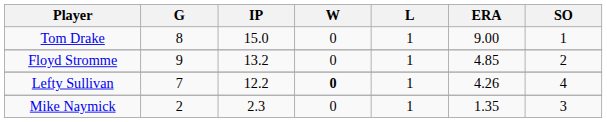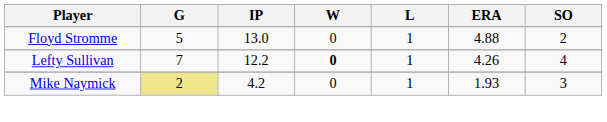- row: Tom Drake | 8 | 15.0 | 0 | 1 | 9.00 | 1
Floyd Stromme | G: 9 -> 5
Floyd Stromme | IP: 13.2 -> 13.0
Floyd Stromme | ERA: 4.85 -> 4.88
Mike Naymick | G: no background -> khaki background
Mike Naymick | IP: 2.3 -> 4.2
Mike Naymick | ERA: 1.35 -> 1.93
